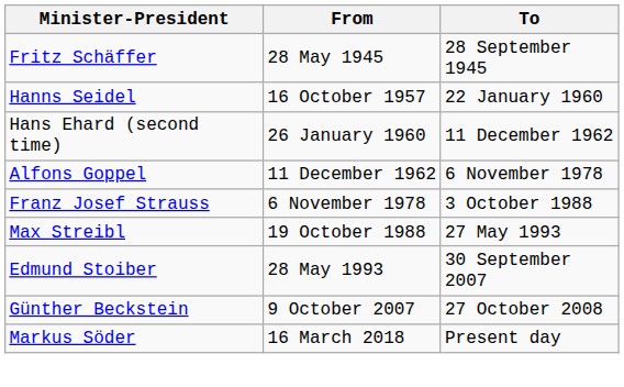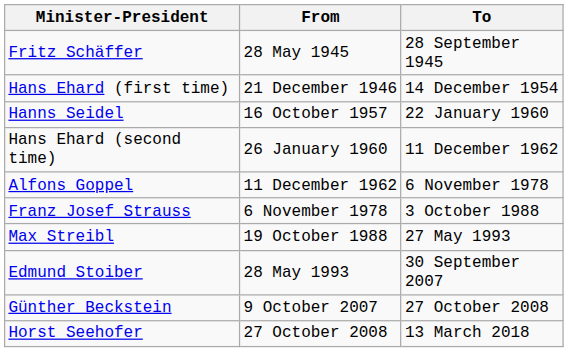+ row: Hans Ehard (first time) | 21 December 1946 | 14 December 1954
+ row: Horst Seehofer | 27 October 2008 | 13 March 2018
- row: Markus Söder | 16 March 2018 | Present day
